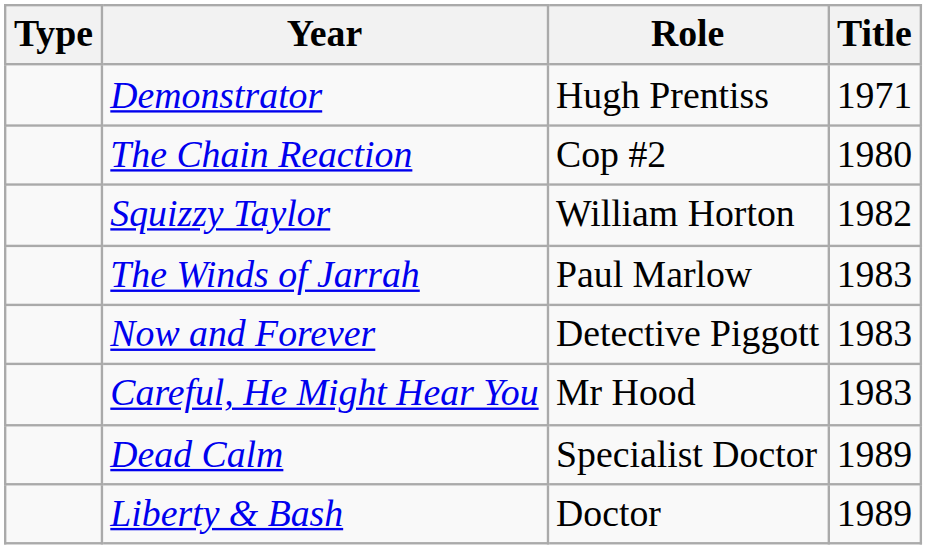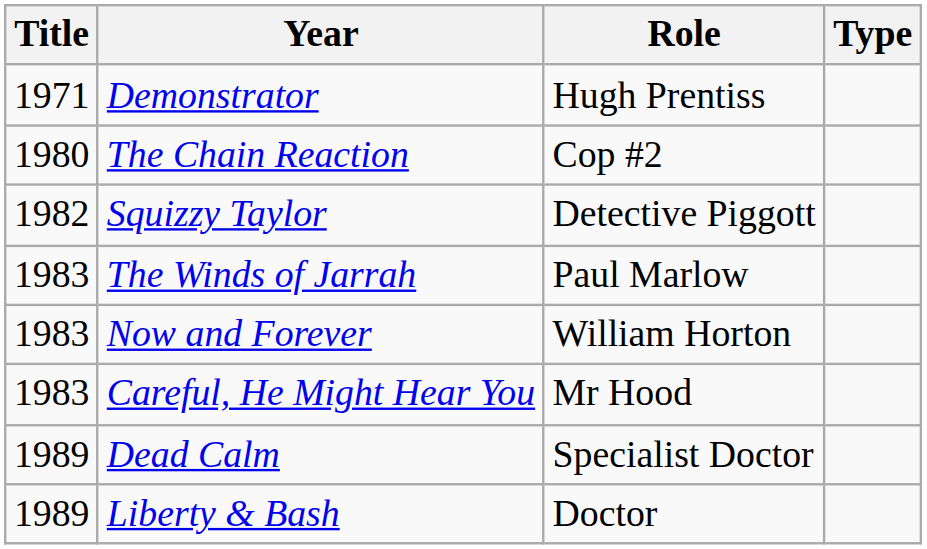columns swapped: Title <-> Type
Squizzy Taylor | Role: William Horton -> Detective Piggott
Now and Forever | Role: Detective Piggott -> William Horton
